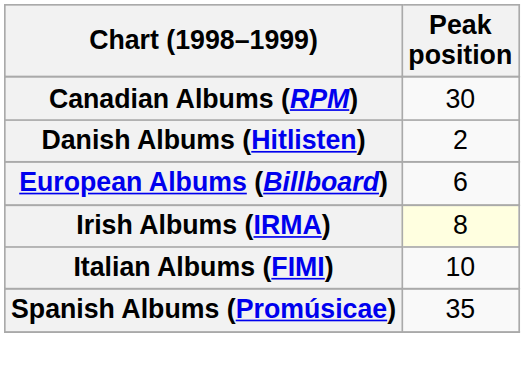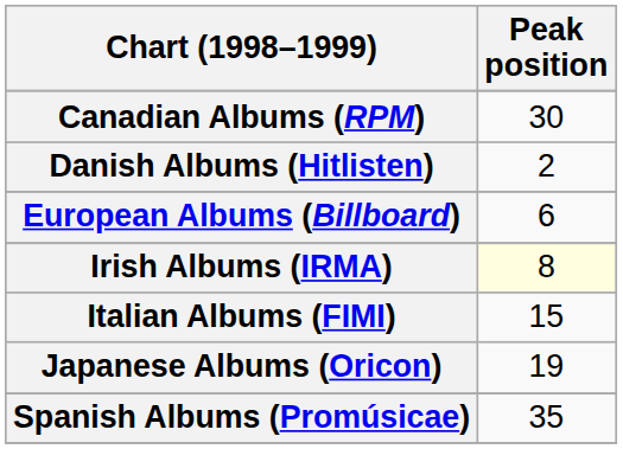Italian Albums (FIMI) | Peak position: 10 -> 15
+ row: Japanese Albums (Oricon) | 19
